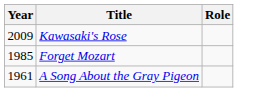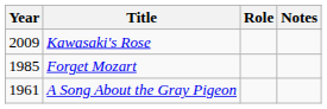+ column: Notes
